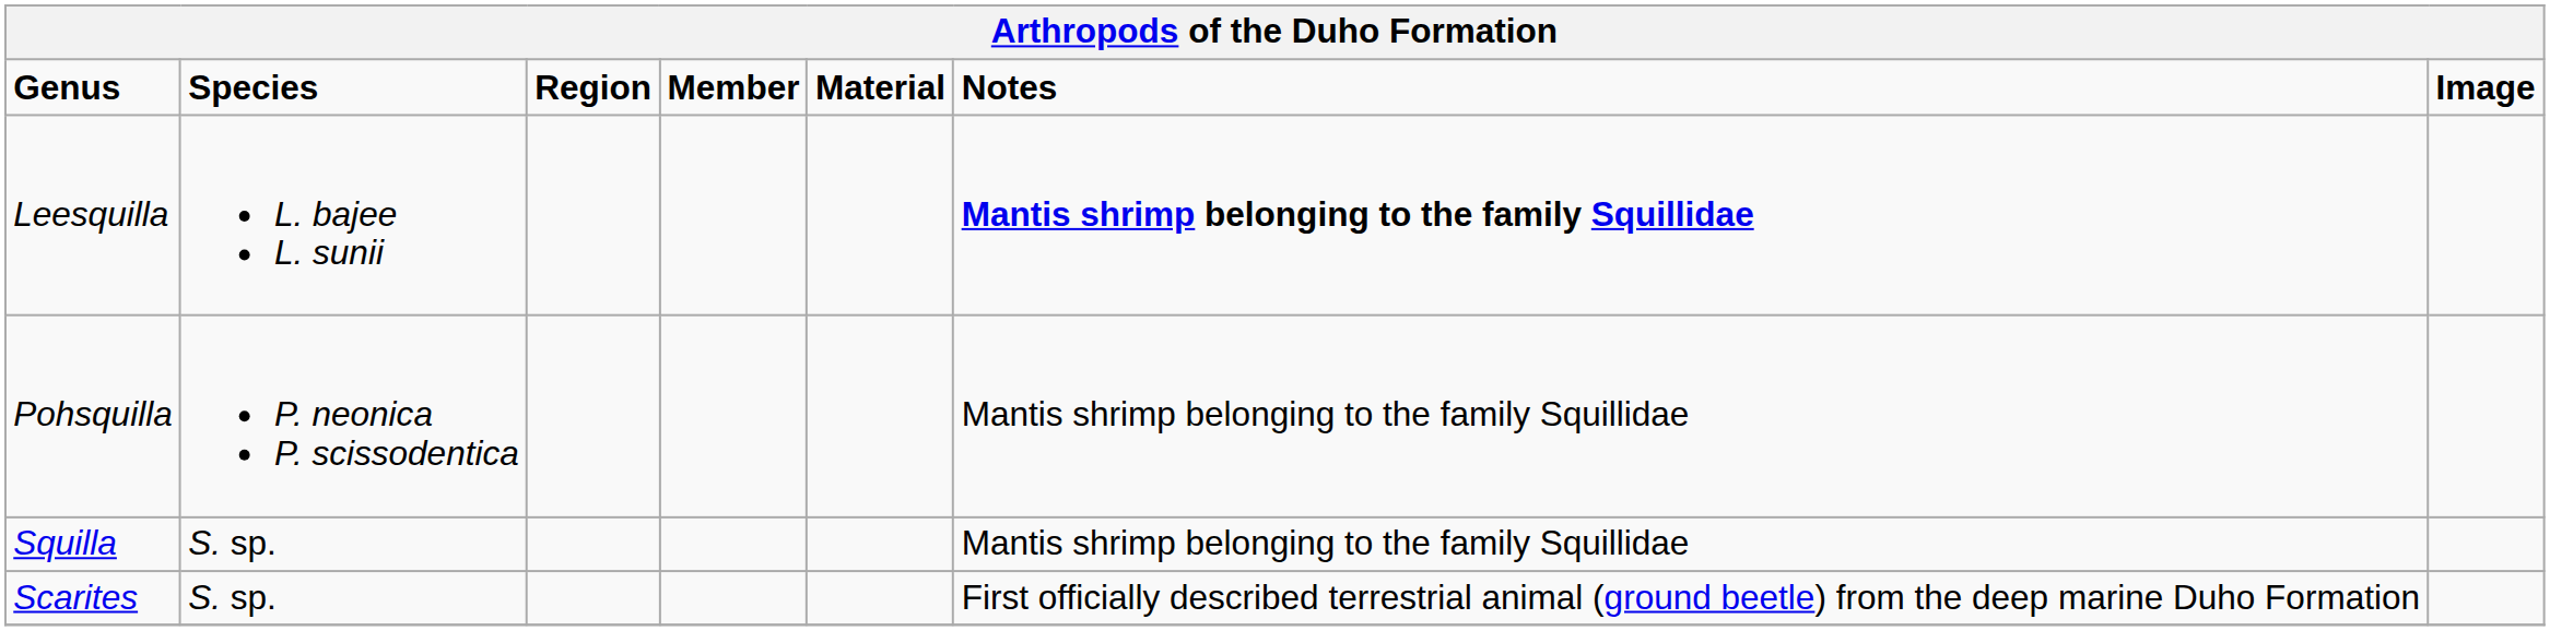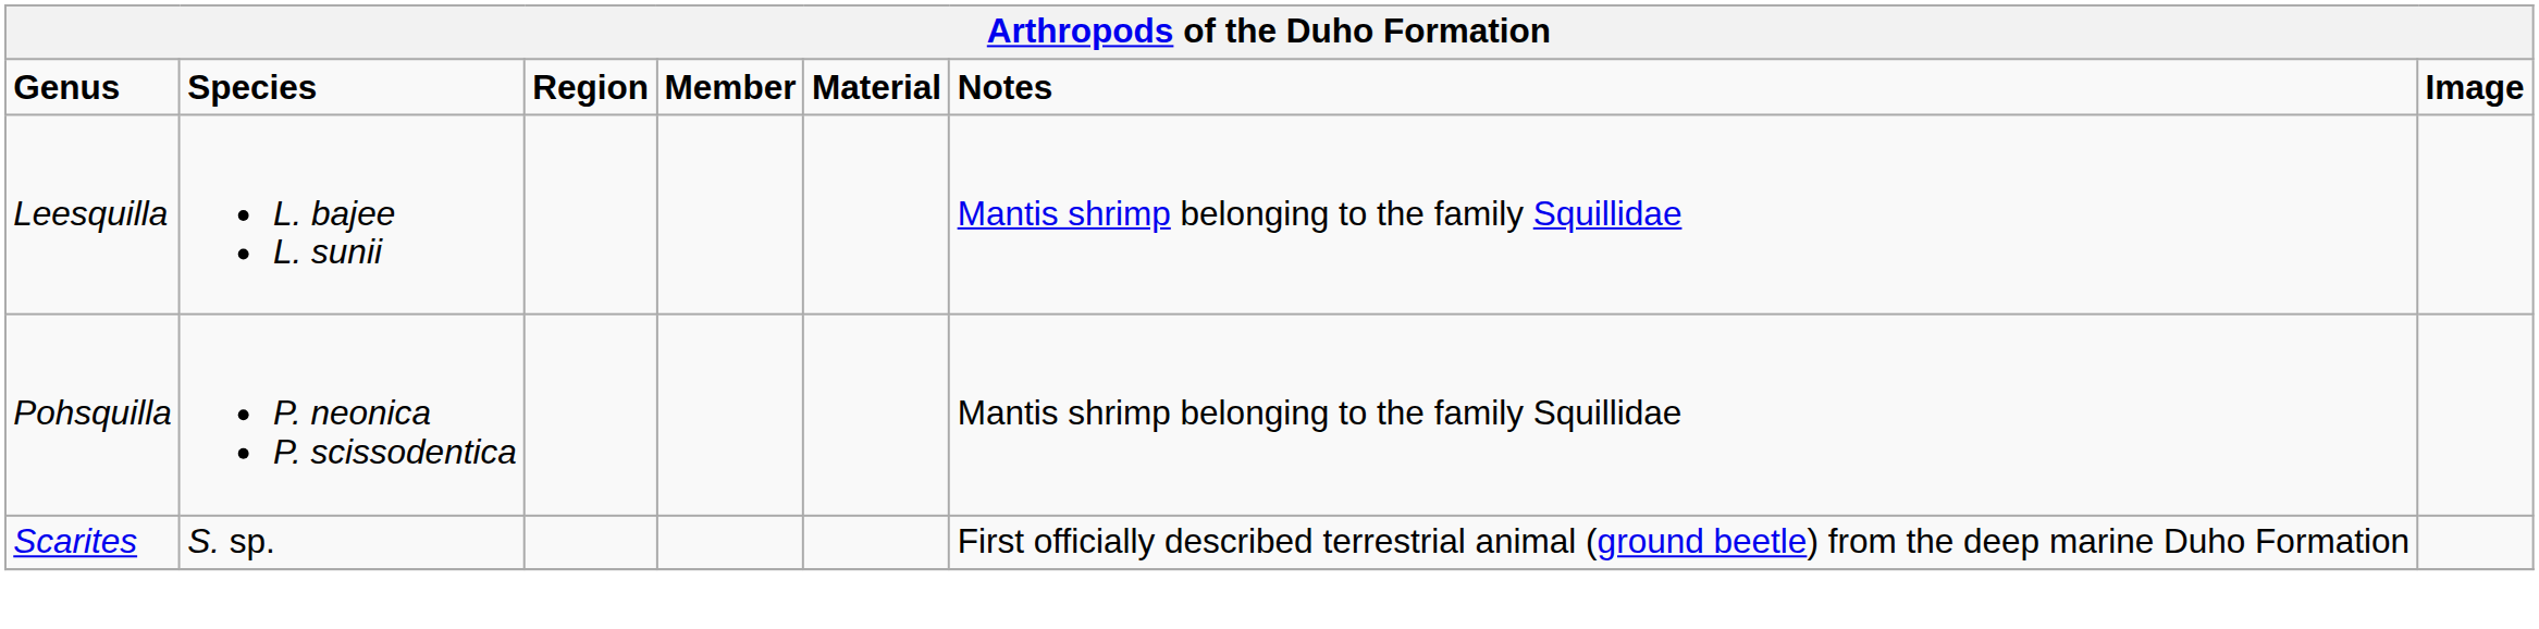Leesquilla | Notes: bold -> normal
- row: Squilla | S. sp. | Mantis shrimp belonging to the family Squillidae
